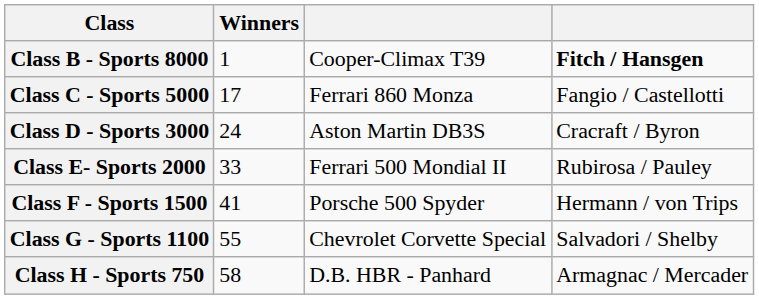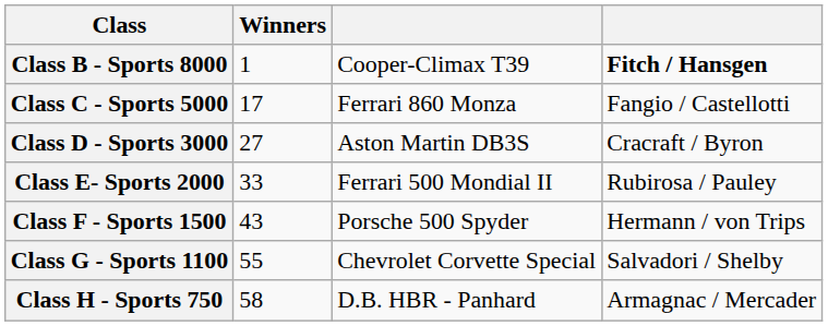Class D - Sports 3000 | Winners: 24 -> 27
Class F - Sports 1500 | Winners: 41 -> 43
